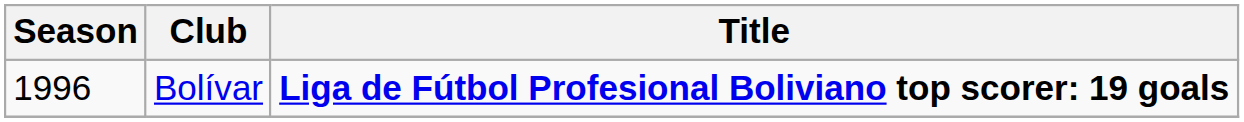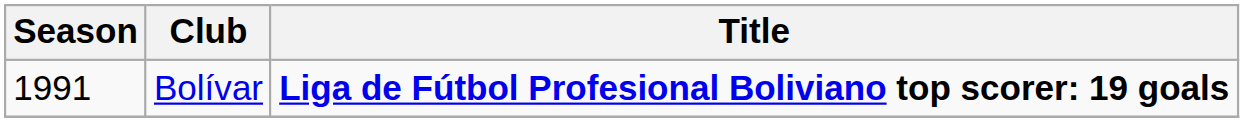Bolívar | Season: 1996 -> 1991
